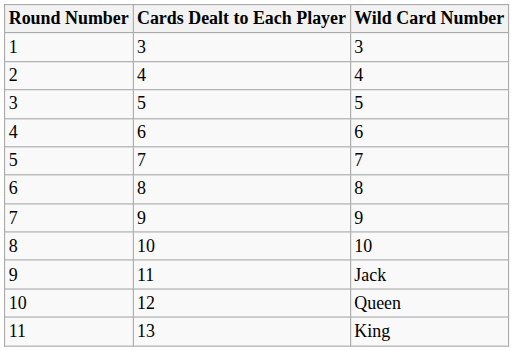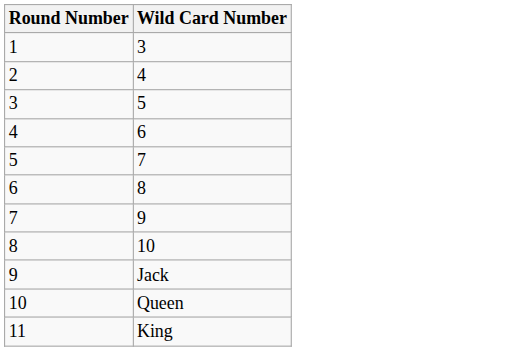- column: Cards Dealt to Each Player | 3 | 4 | 5 | 6 | 7 | 8 | 9 | 10 | 11 | 12 | 13
